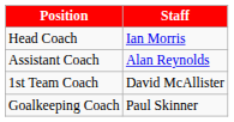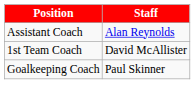- row: Head Coach | Ian Morris
